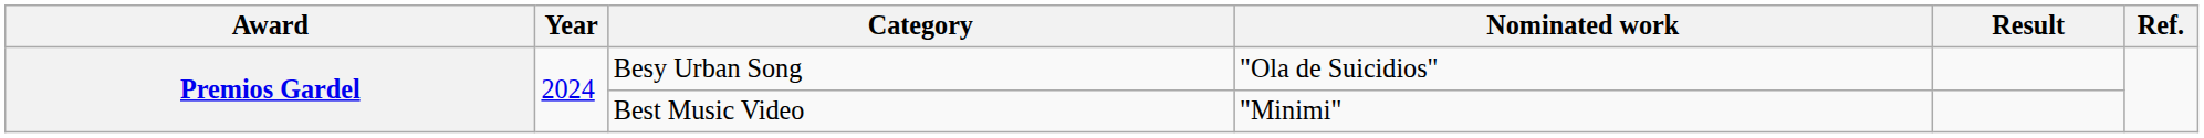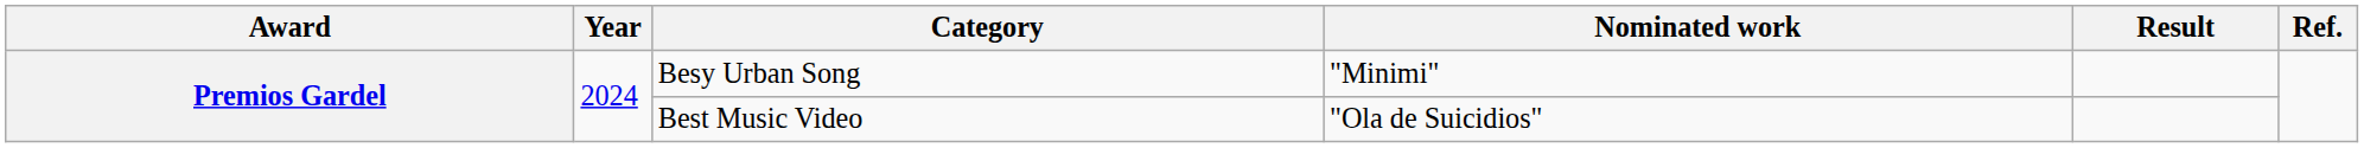Besy Urban Song | Nominated work: "Ola de Suicidios" -> "Minimi"
Best Music Video | Nominated work: "Minimi" -> "Ola de Suicidios"
